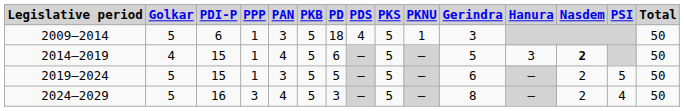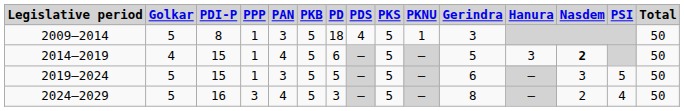2009–2014 | PDI-P: 6 -> 8
2019–2024 | Nasdem: 2 -> 3
